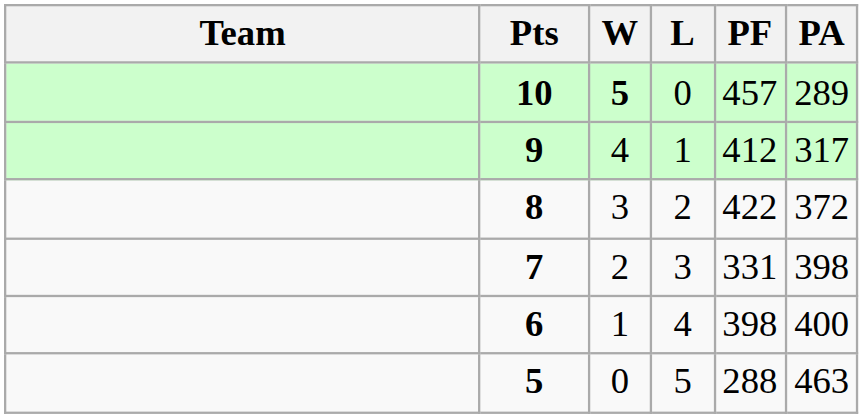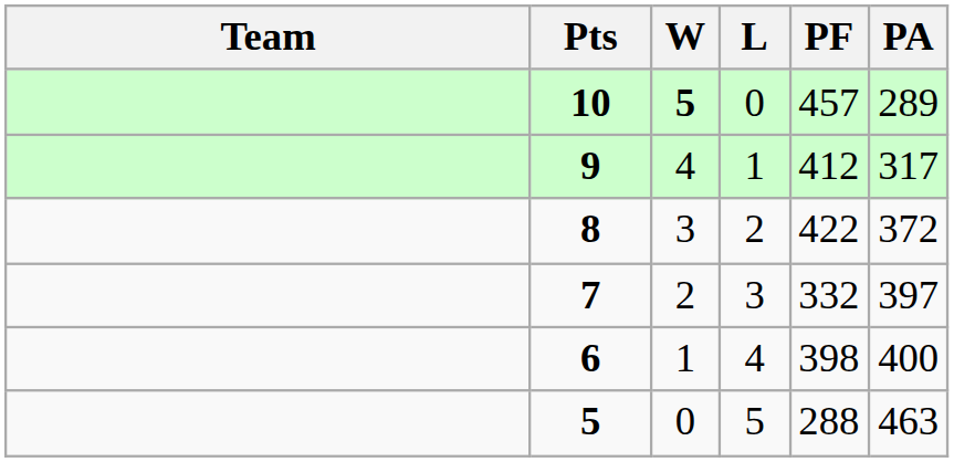7 | PF: 331 -> 332
7 | PA: 398 -> 397
